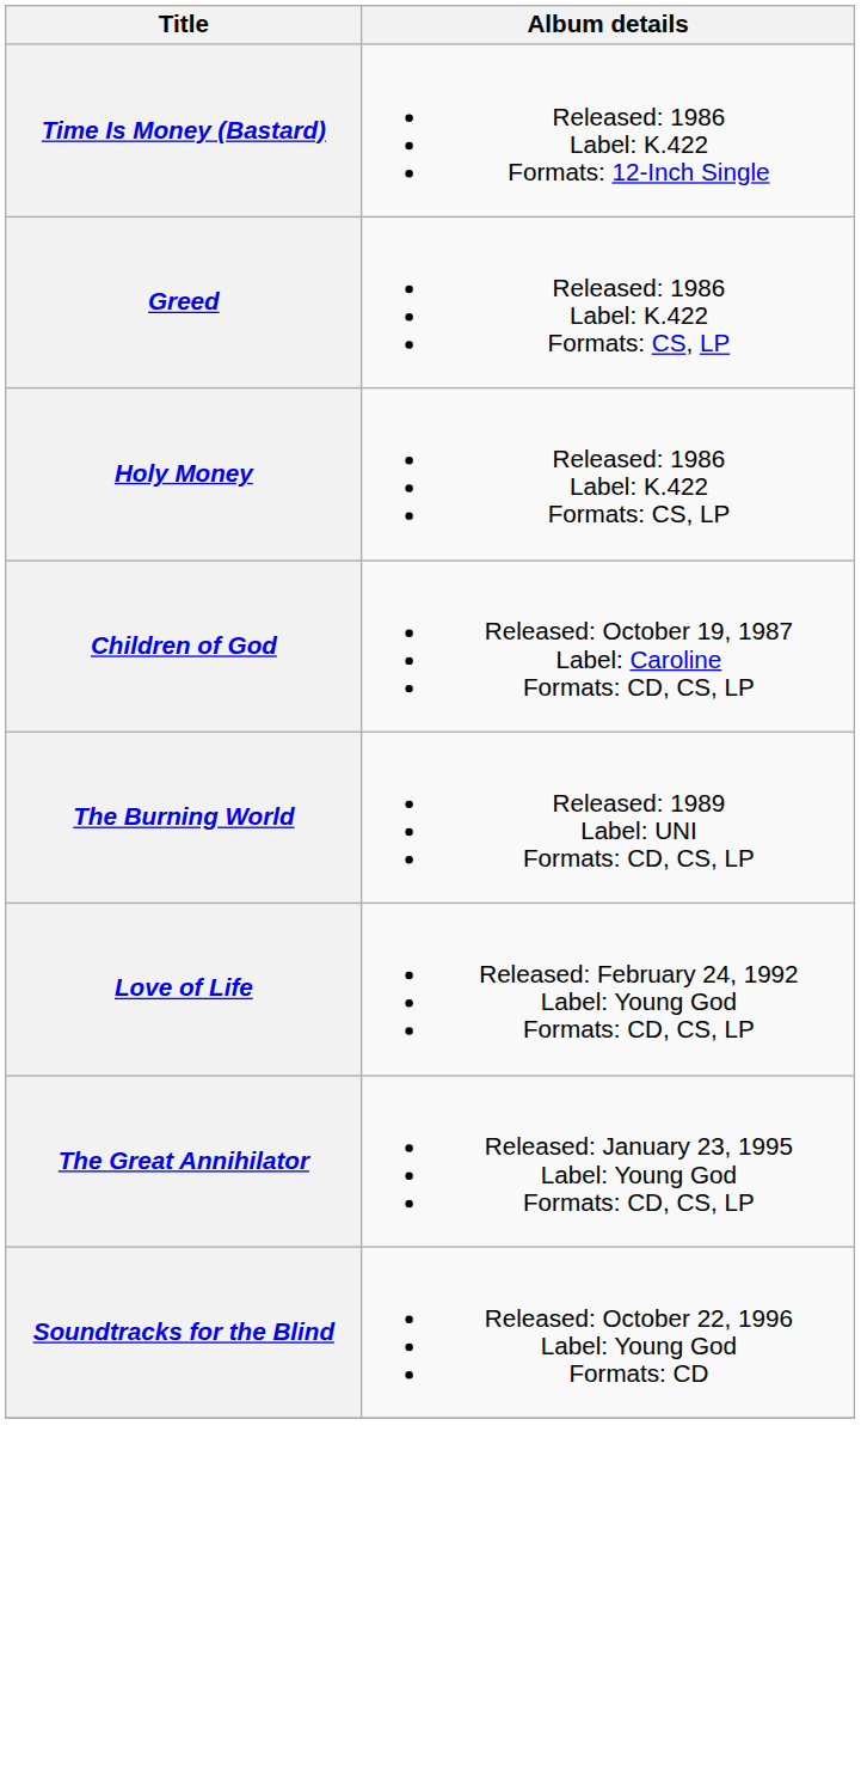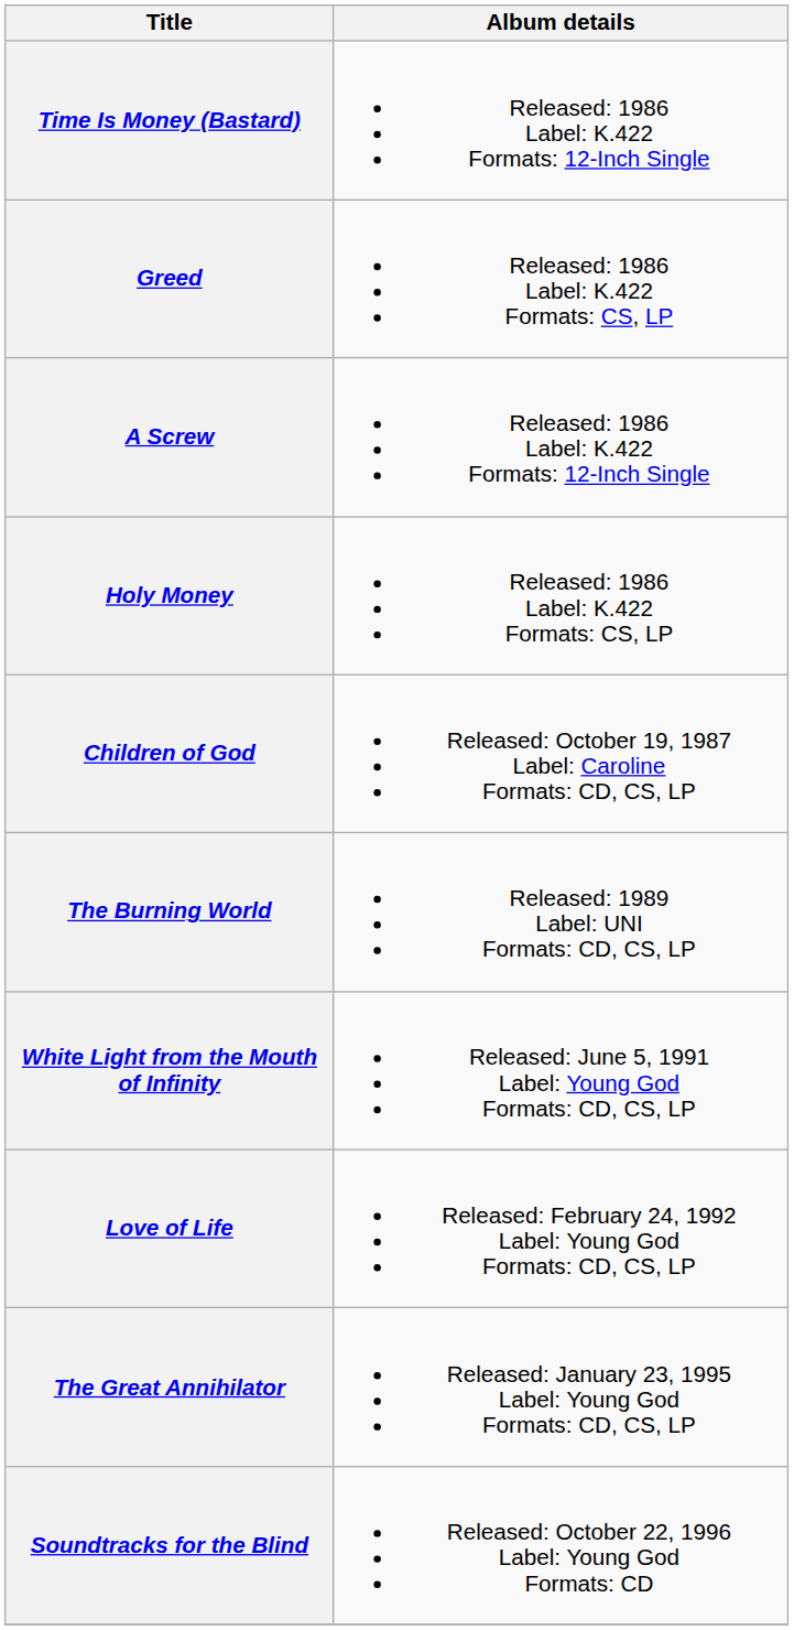+ row: A Screw | Released: 1986 Label: K.422 Formats: 12-Inch Single
+ row: White Light from the Mouth of Infinity | Released: June 5, 1991 Label: Young God Formats: CD, CS, LP
